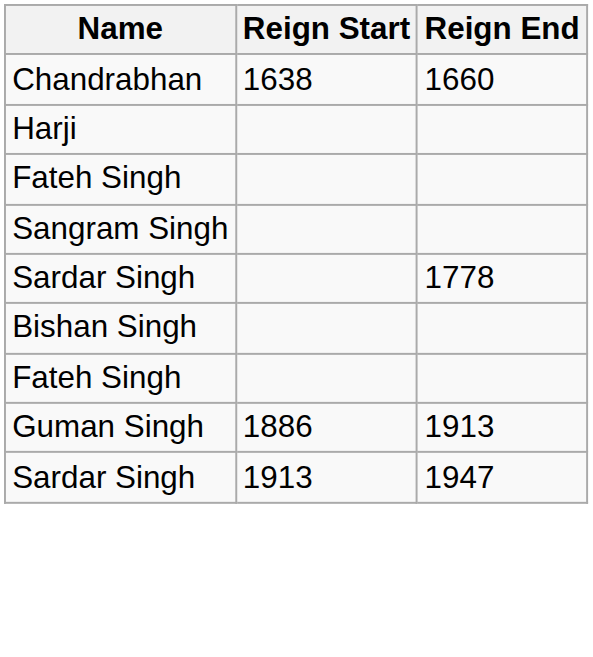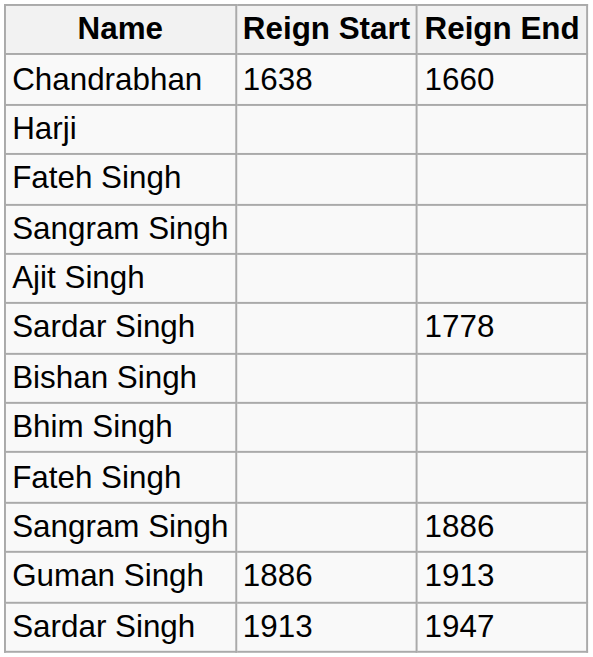+ row: Ajit Singh
+ row: Bhim Singh
+ row: Sangram Singh | 1886
